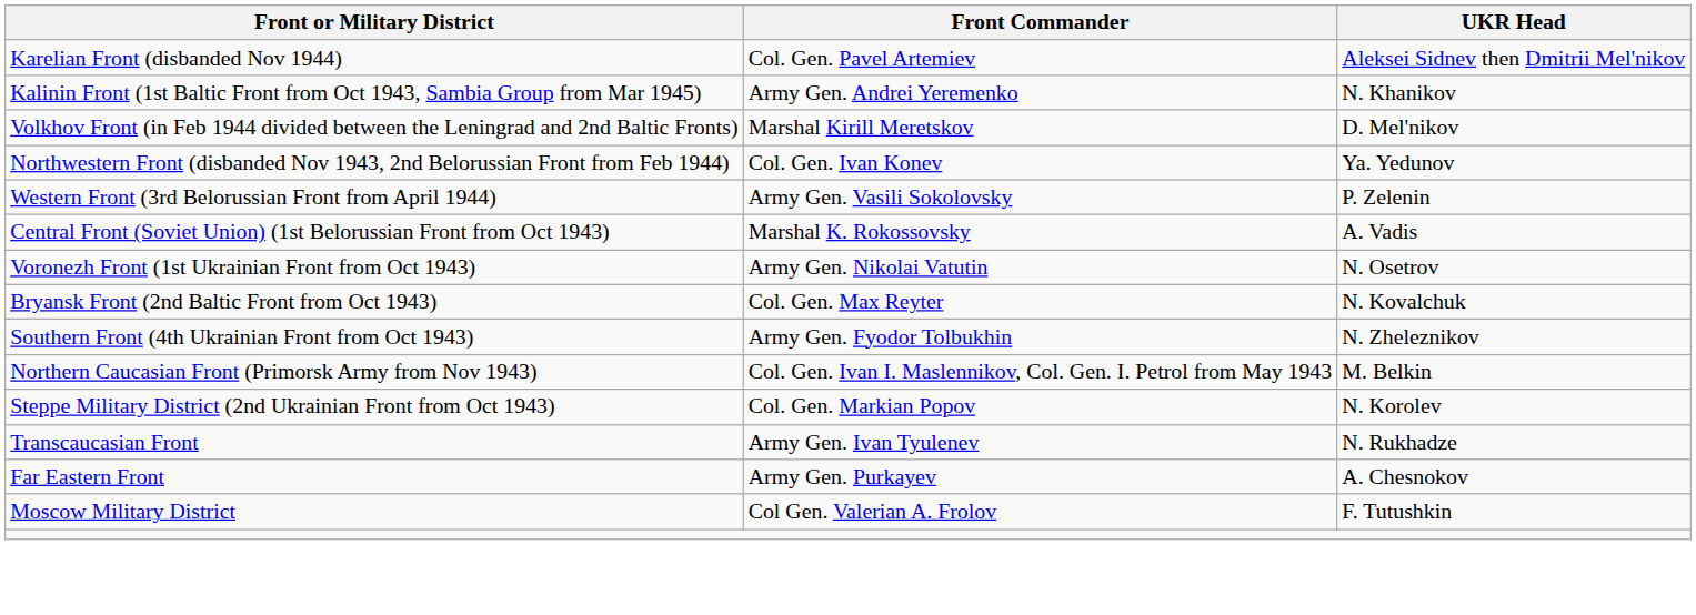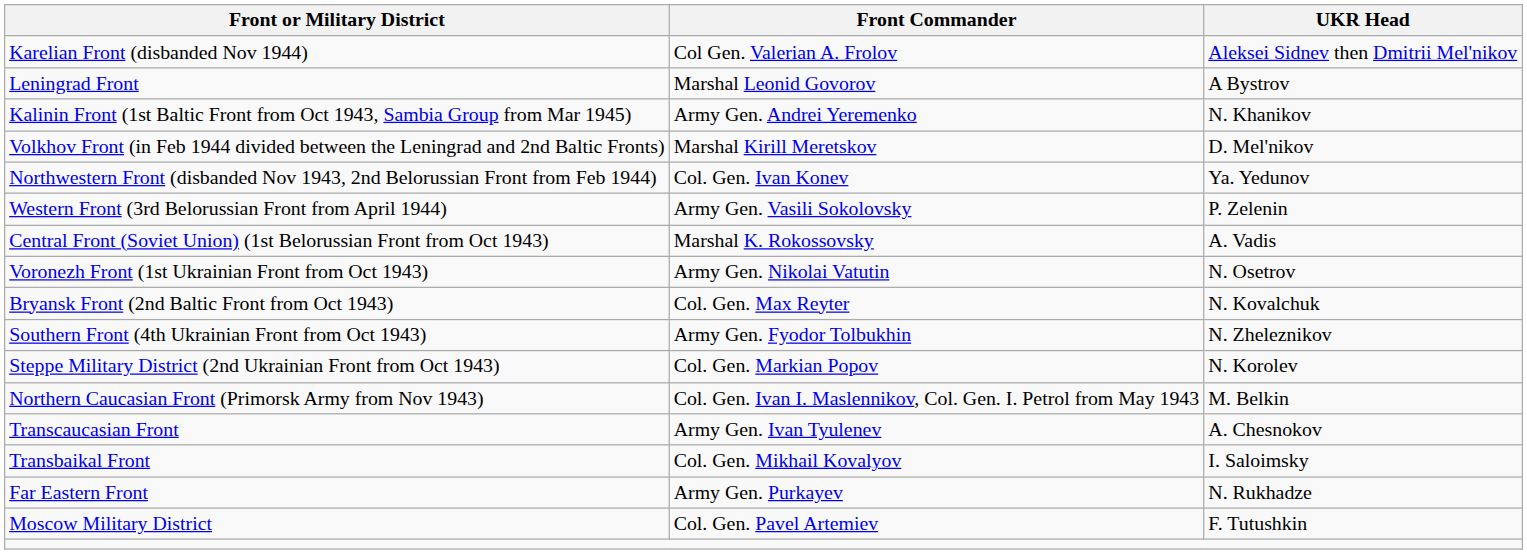Karelian Front (disbanded Nov 1944) | Front Commander: Col. Gen. Pavel Artemiev -> Col Gen. Valerian A. Frolov
+ row: Leningrad Front | Marshal Leonid Govorov | A Bystrov
rows swapped: Steppe Military District (2nd Ukrainian Front from Oct 1943) <-> Northern Caucasian Front (Primorsk Army from Nov 1943)
Transcaucasian Front | UKR Head: N. Rukhadze -> A. Chesnokov
+ row: Transbaikal Front | Col. Gen. Mikhail Kovalyov | I. Saloimsky
Far Eastern Front | UKR Head: A. Chesnokov -> N. Rukhadze
Moscow Military District | Front Commander: Col Gen. Valerian A. Frolov -> Col. Gen. Pavel Artemiev
